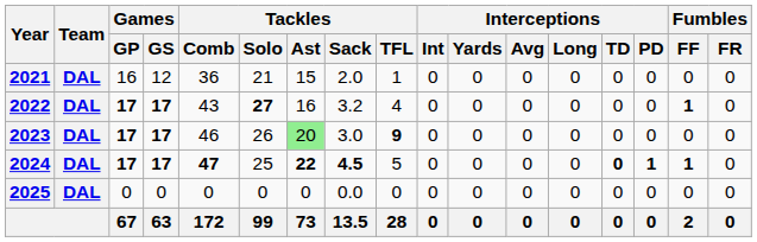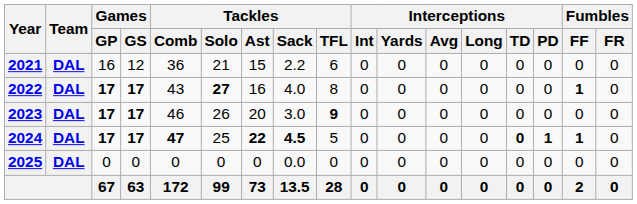2021 | Tackles / Sack: 2.0 -> 2.2
2021 | Tackles / TFL: 1 -> 6
2022 | Tackles / Sack: 3.2 -> 4.0
2022 | Tackles / TFL: 4 -> 8
2023 | Tackles / Ast: lightgreen background -> no background
